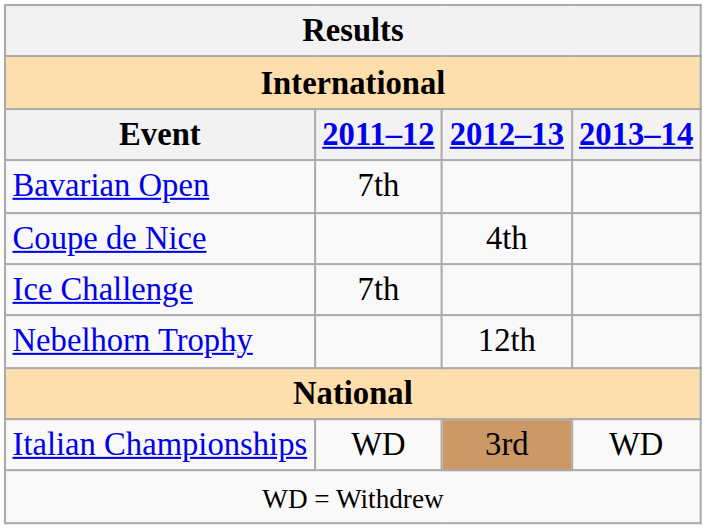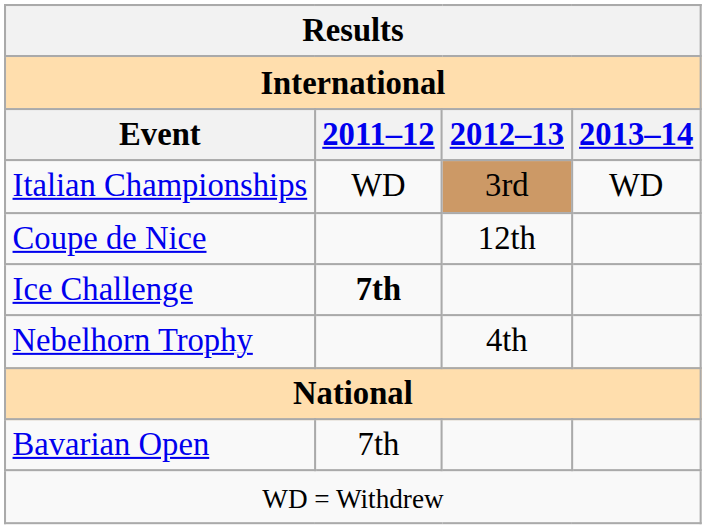rows swapped: Bavarian Open <-> Italian Championships
Coupe de Nice | 2012–13: 4th -> 12th
Ice Challenge | 2011–12: normal -> bold
Nebelhorn Trophy | 2012–13: 12th -> 4th
